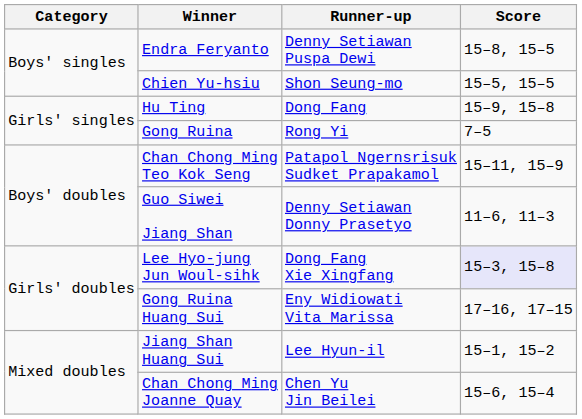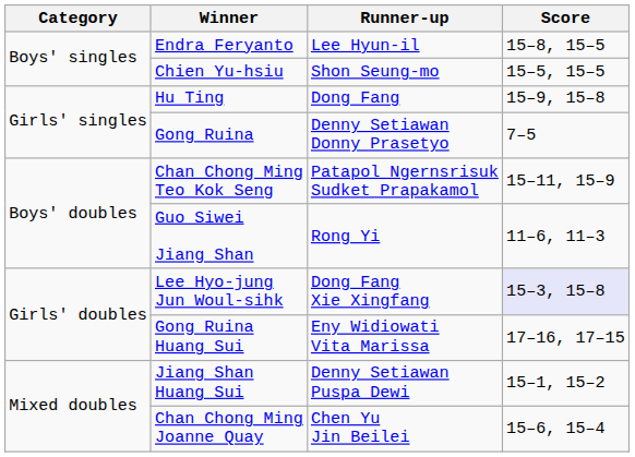Endra Feryanto | Runner-up: Denny Setiawan Puspa Dewi -> Lee Hyun-il
Gong Ruina | Runner-up: Rong Yi -> Denny Setiawan Donny Prasetyo
Guo Siwei Jiang Shan | Runner-up: Denny Setiawan Donny Prasetyo -> Rong Yi
Jiang Shan Huang Sui | Runner-up: Lee Hyun-il -> Denny Setiawan Puspa Dewi
